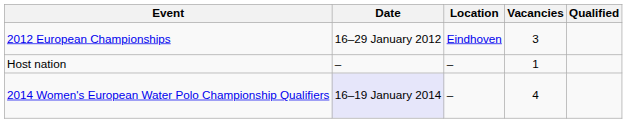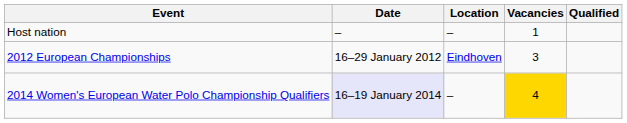rows swapped: Host nation <-> 2012 European Championships
2014 Women's European Water Polo Championship Qualifiers | Vacancies: no background -> gold background
